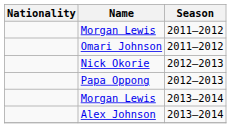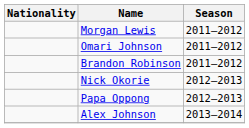+ row: Brandon Robinson | 2011–2012
- row: Morgan Lewis | 2013–2014
